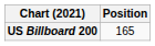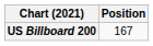US Billboard 200 | Position: 165 -> 167
